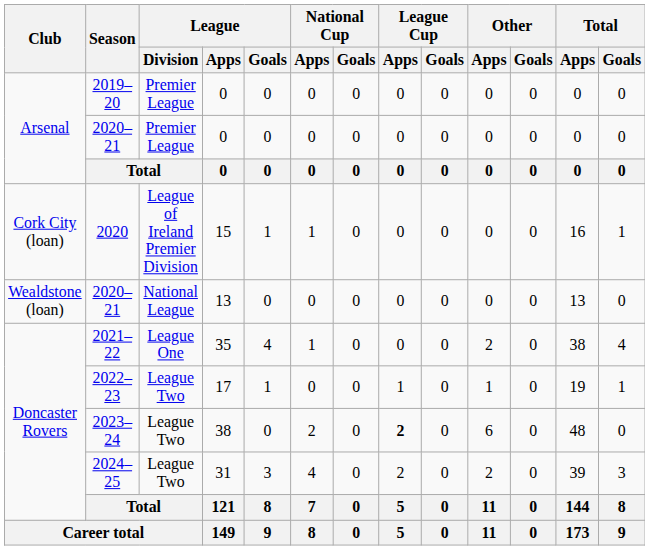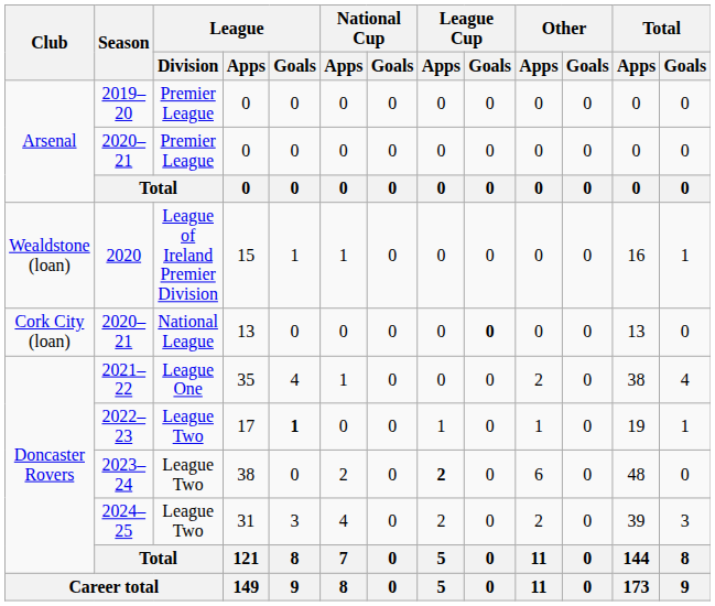2020 | Club: Cork City (loan) -> Wealdstone (loan)
2020–21 / 13 | Club: Wealdstone (loan) -> Cork City (loan)
2020–21 / 13 | League Cup / Goals: normal -> bold
2022–23 | League / Goals: normal -> bold
